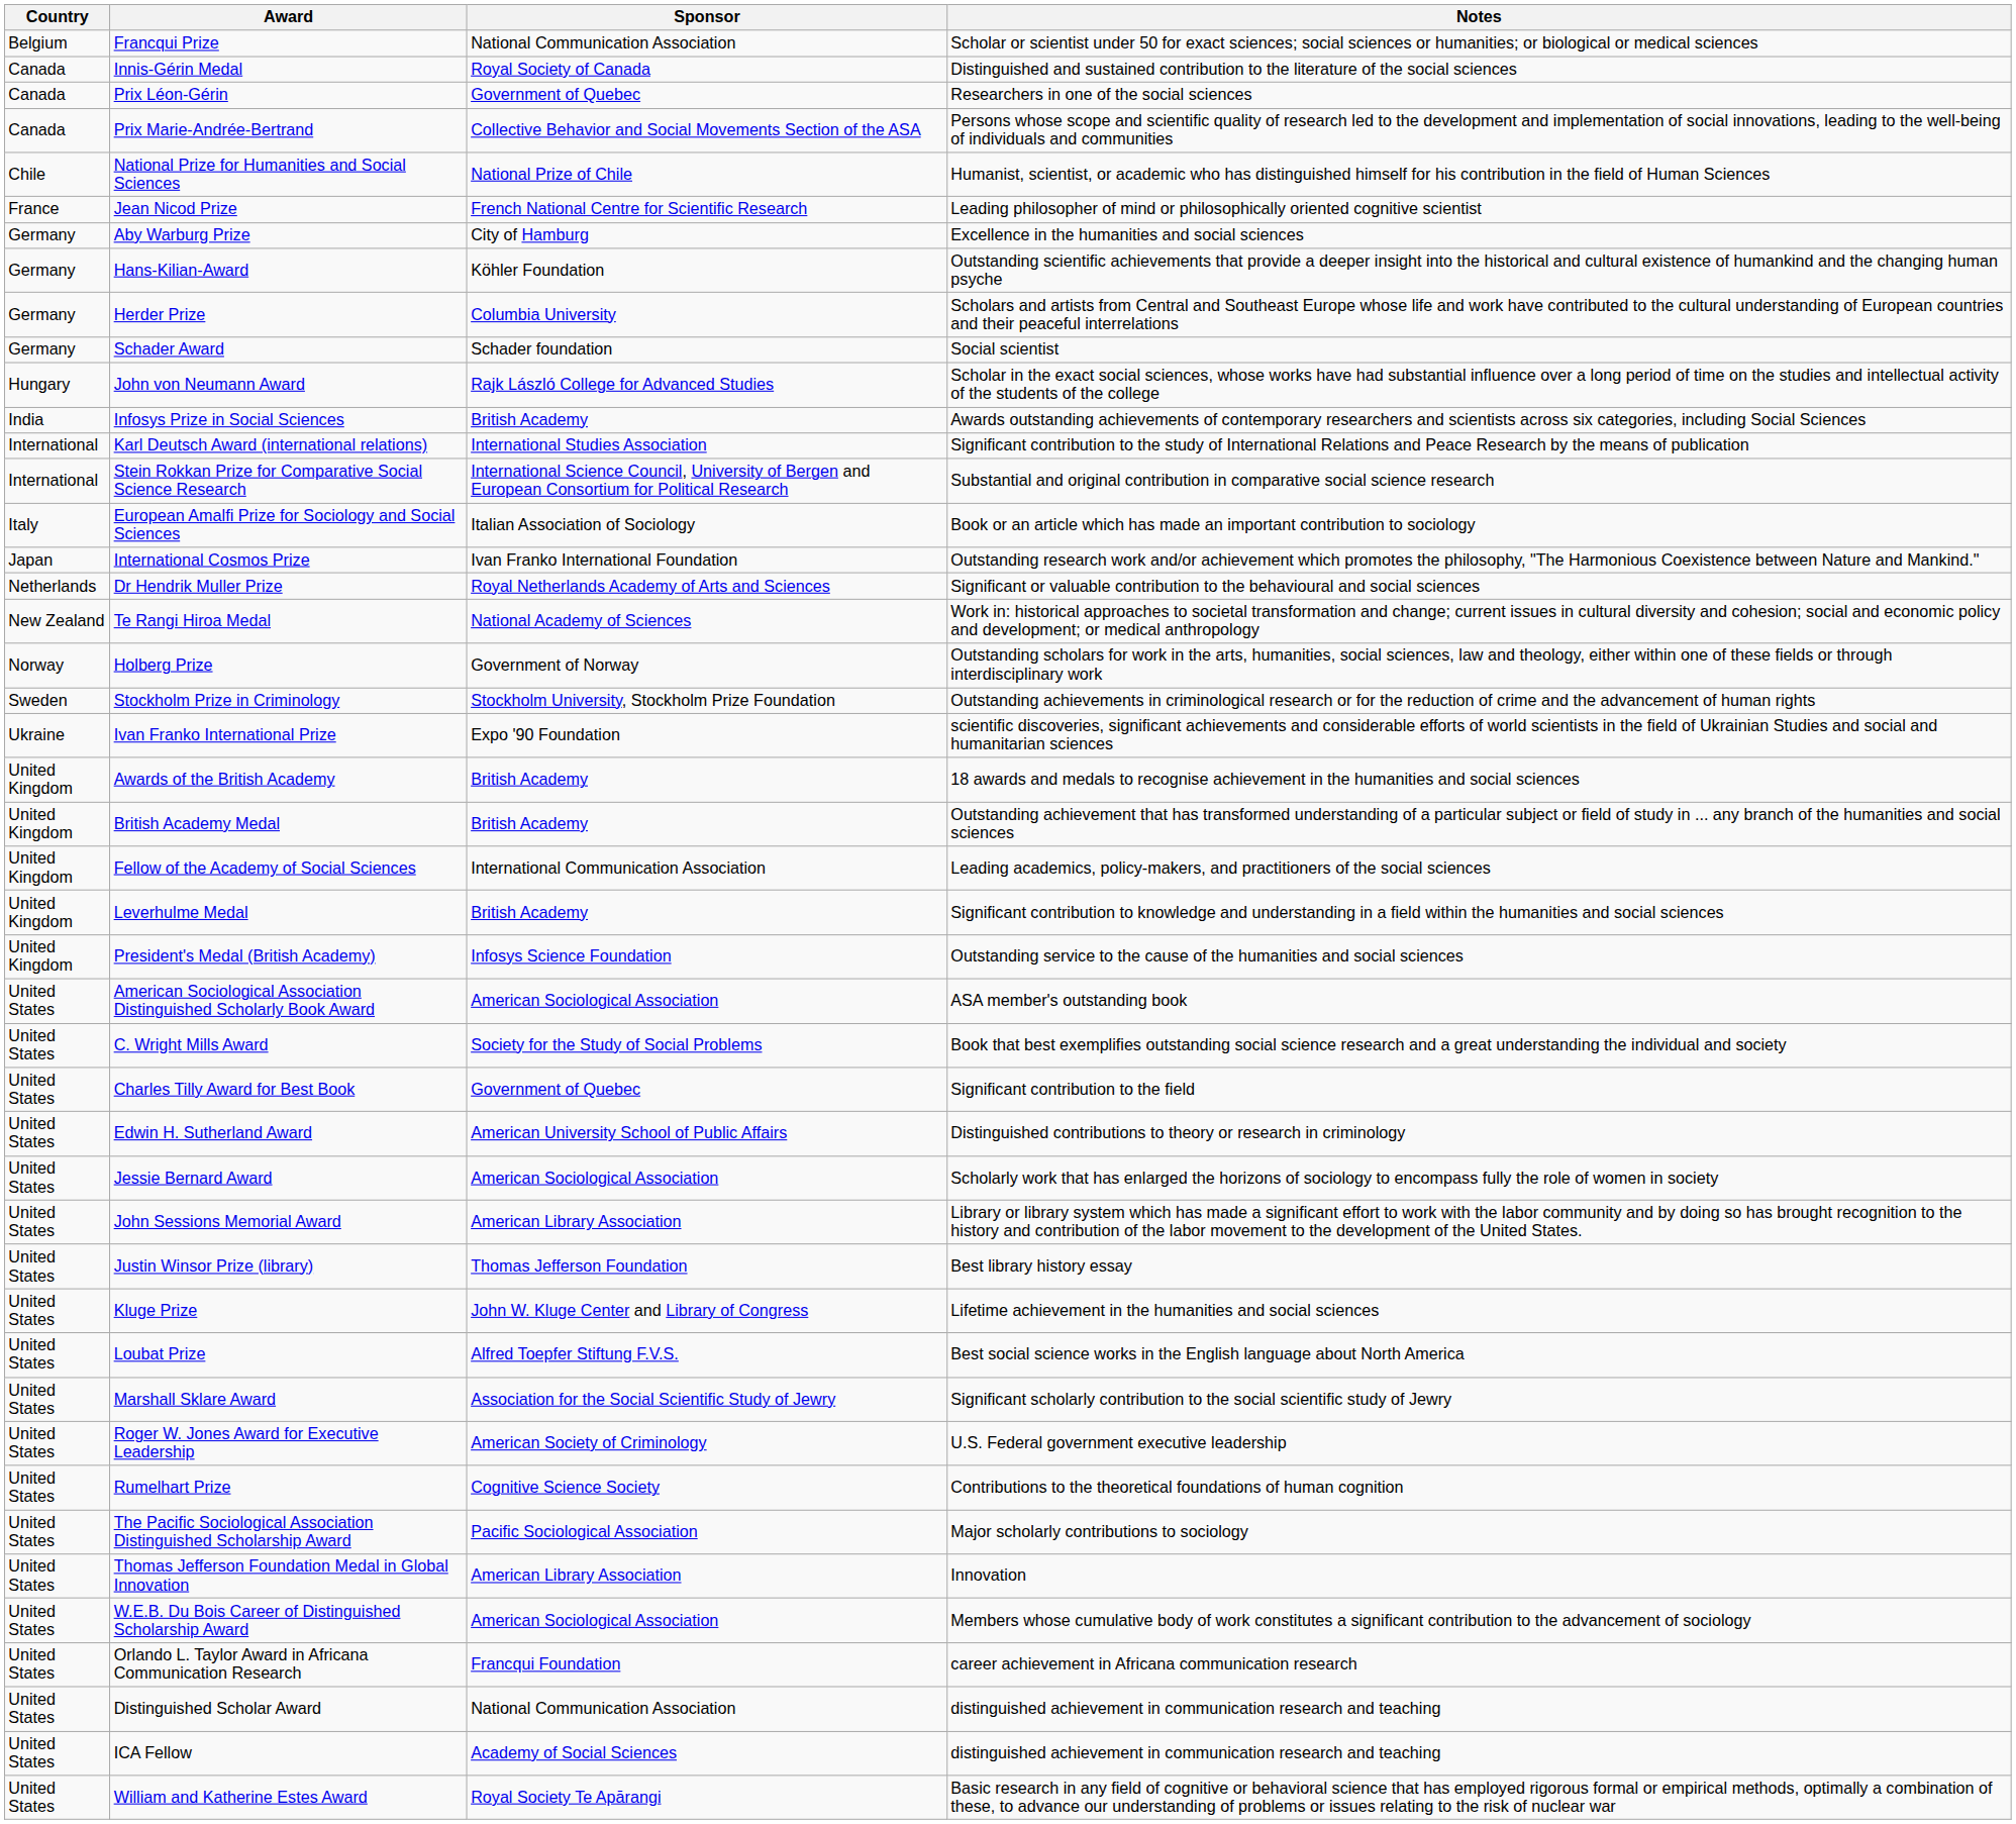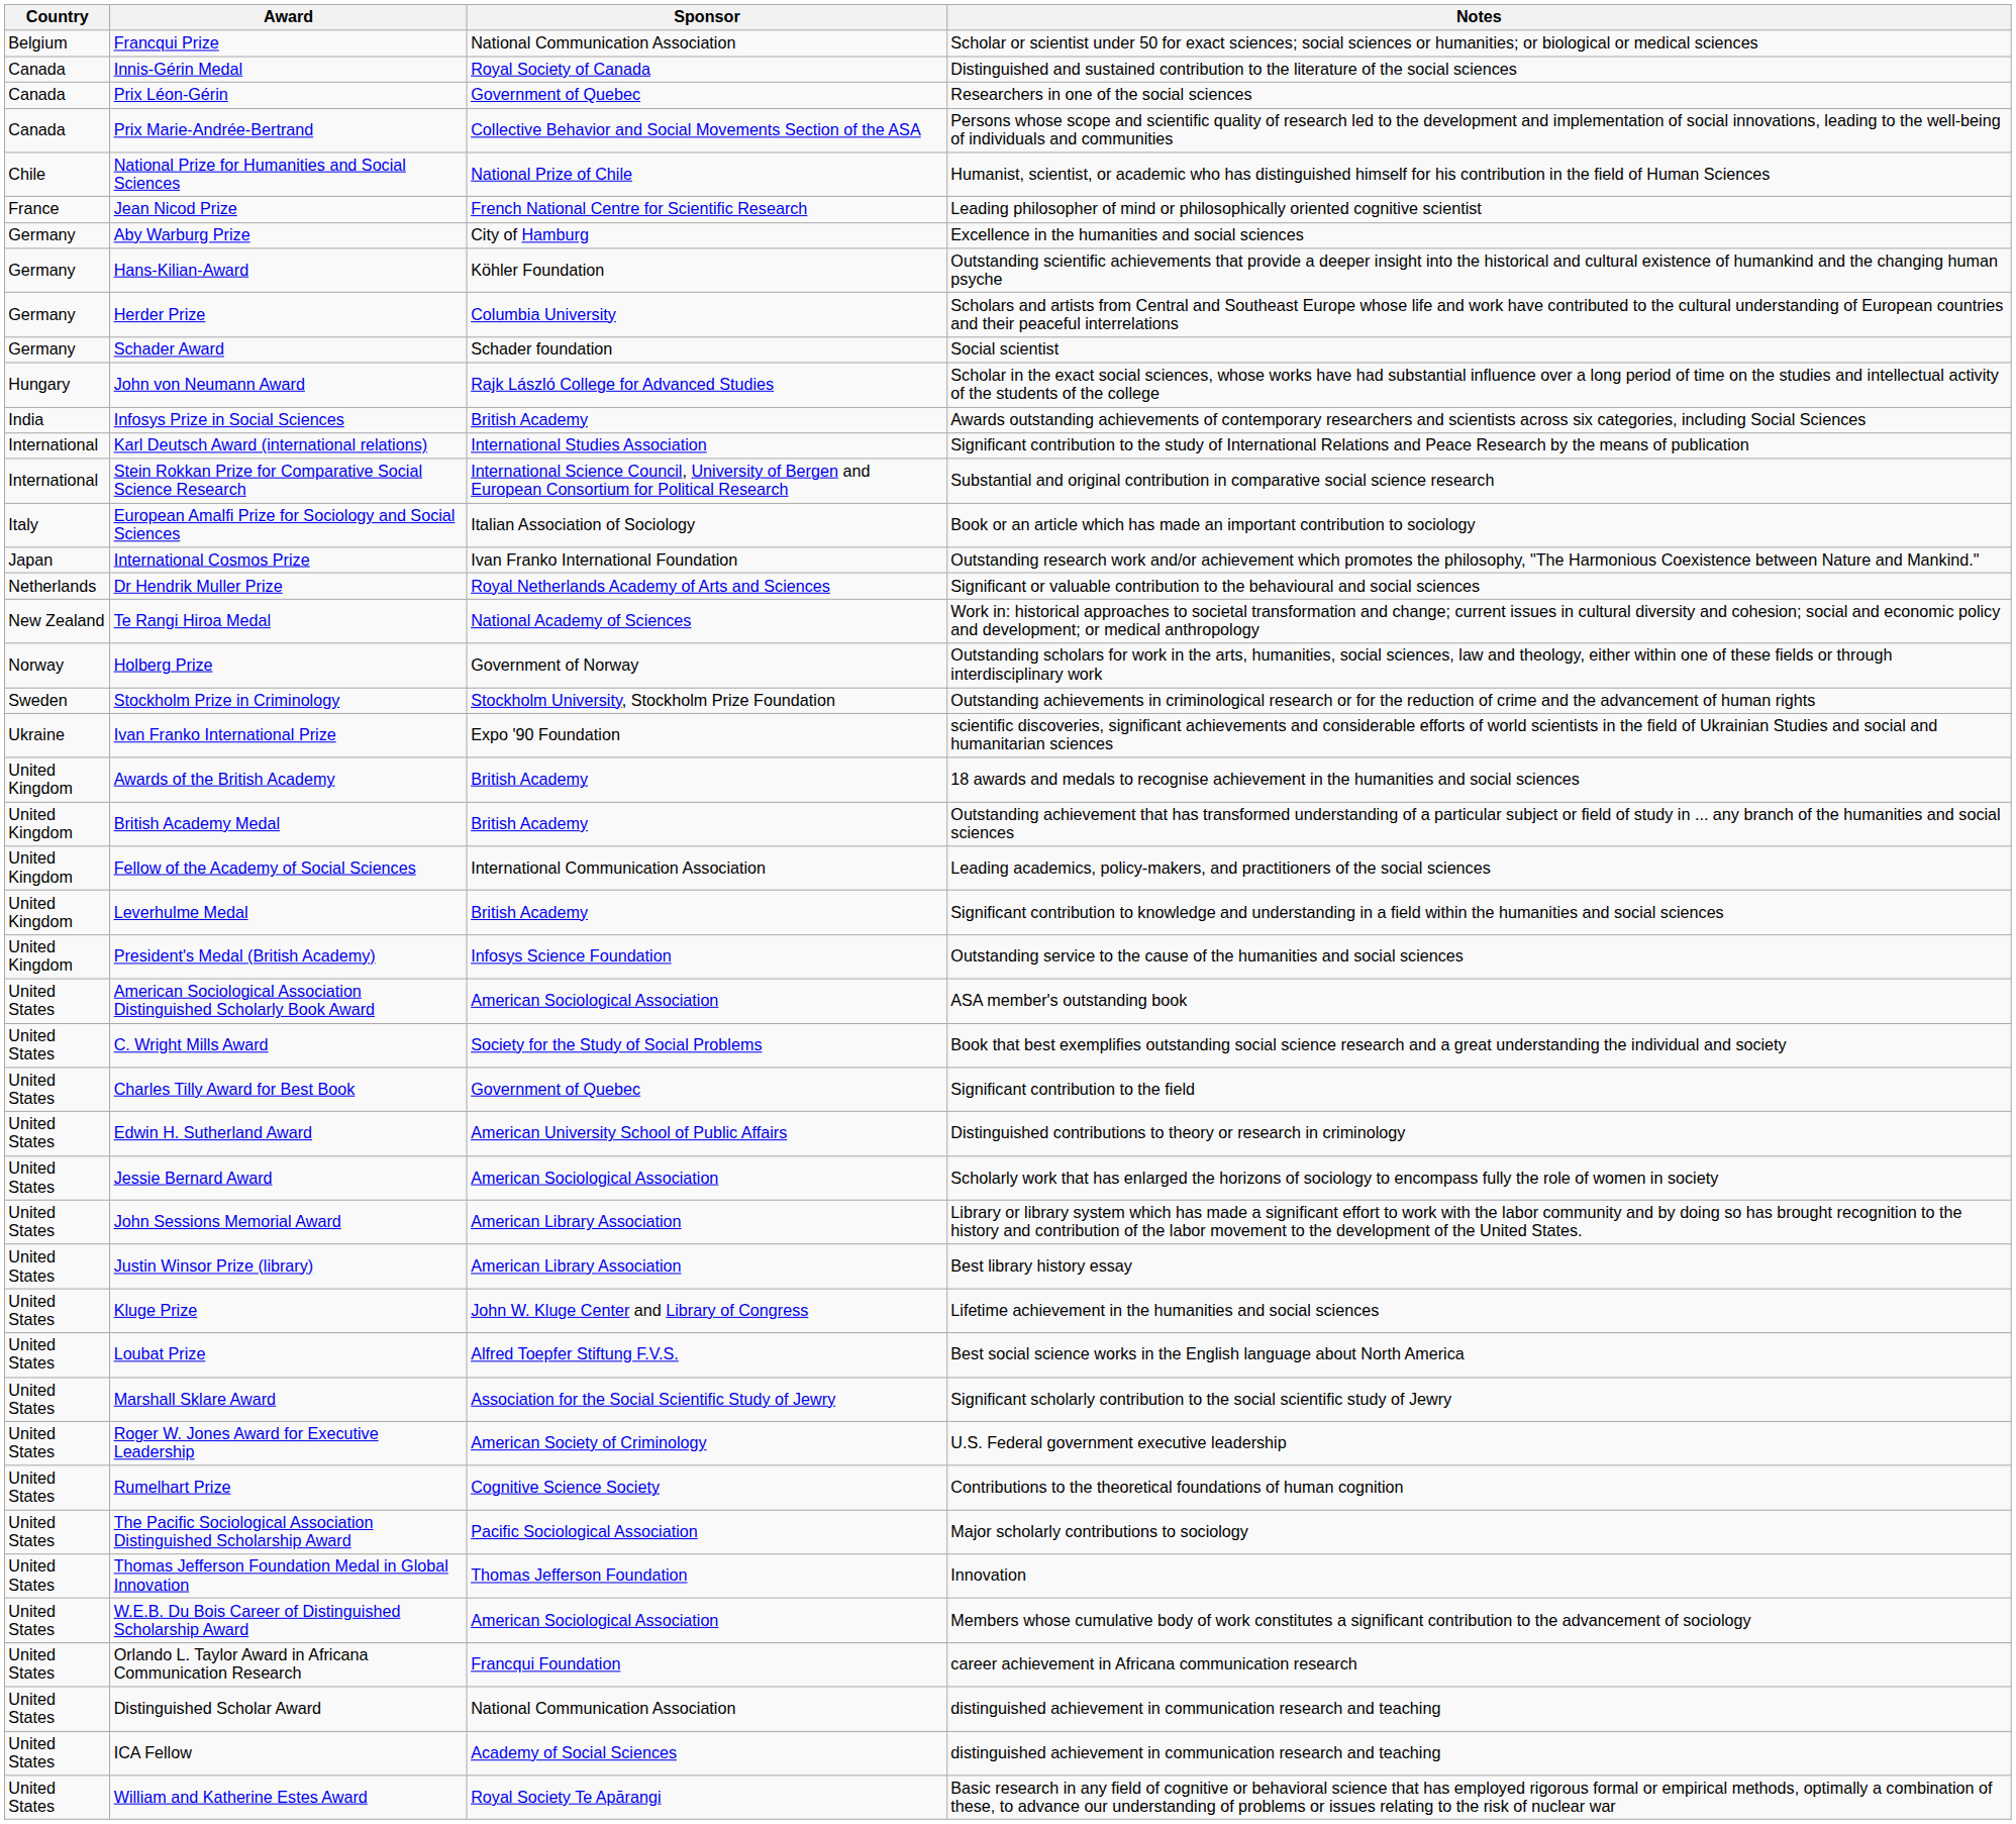Justin Winsor Prize (library) | Sponsor: Thomas Jefferson Foundation -> American Library Association
Thomas Jefferson Foundation Medal in Global Innovation | Sponsor: American Library Association -> Thomas Jefferson Foundation
